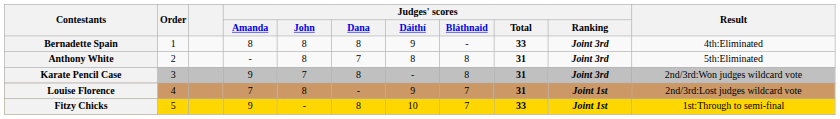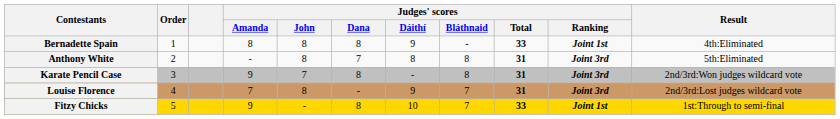Bernadette Spain | Judges' scores / Ranking: Joint 3rd -> Joint 1st
Louise Florence | Judges' scores / Ranking: Joint 1st -> Joint 3rd
